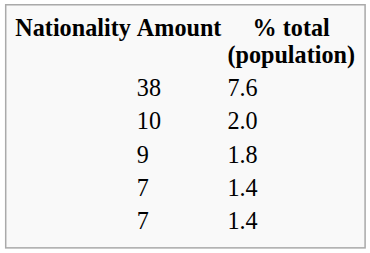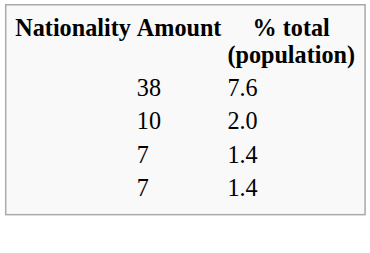- row: 9 | 1.8
